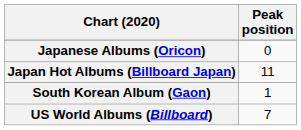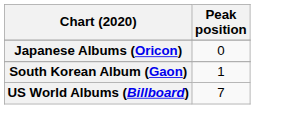- row: Japan Hot Albums (Billboard Japan) | 11
